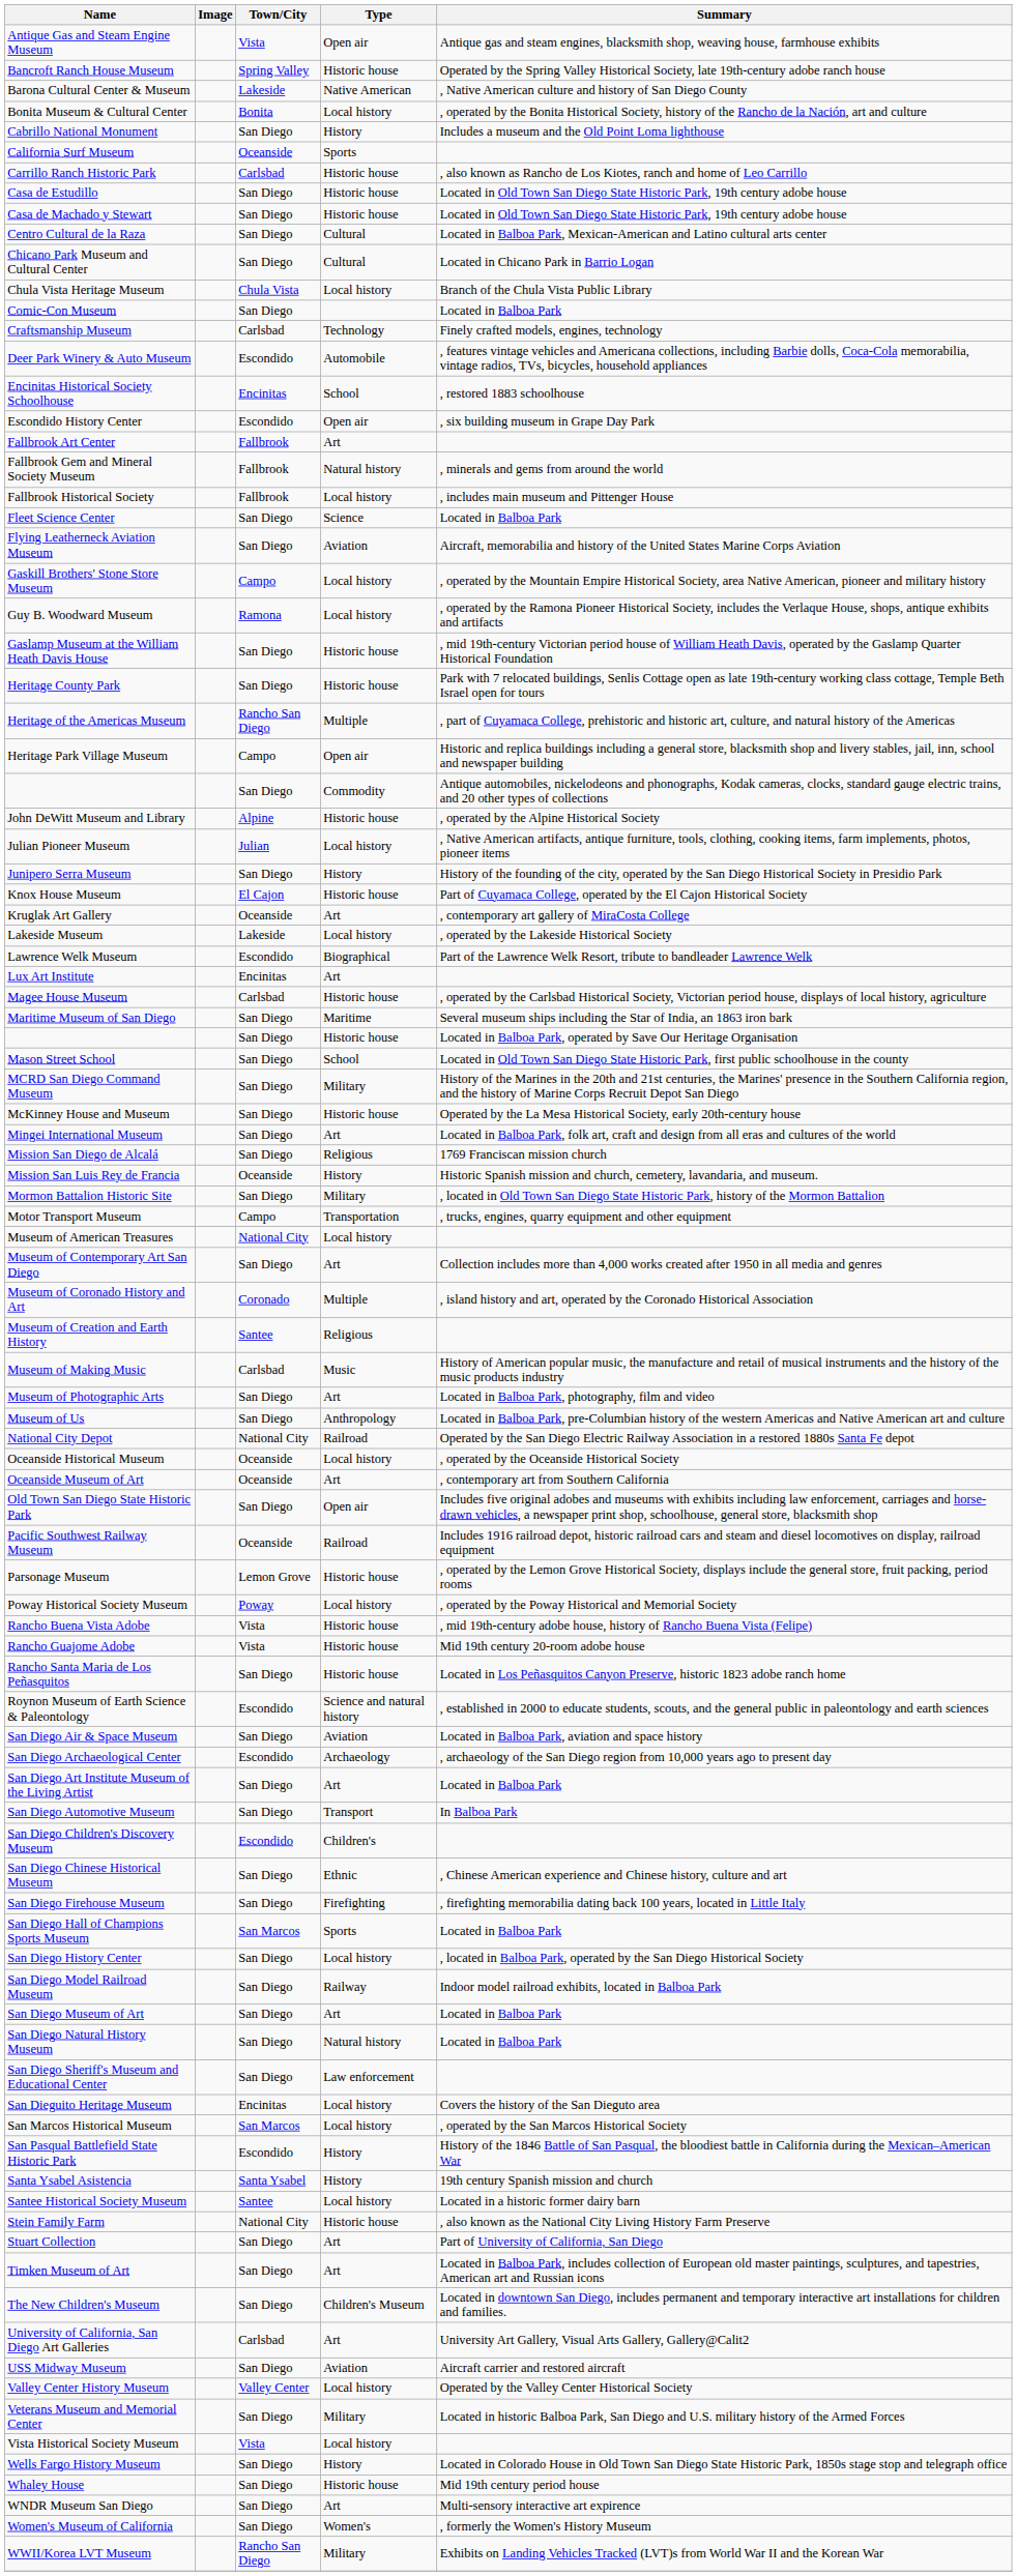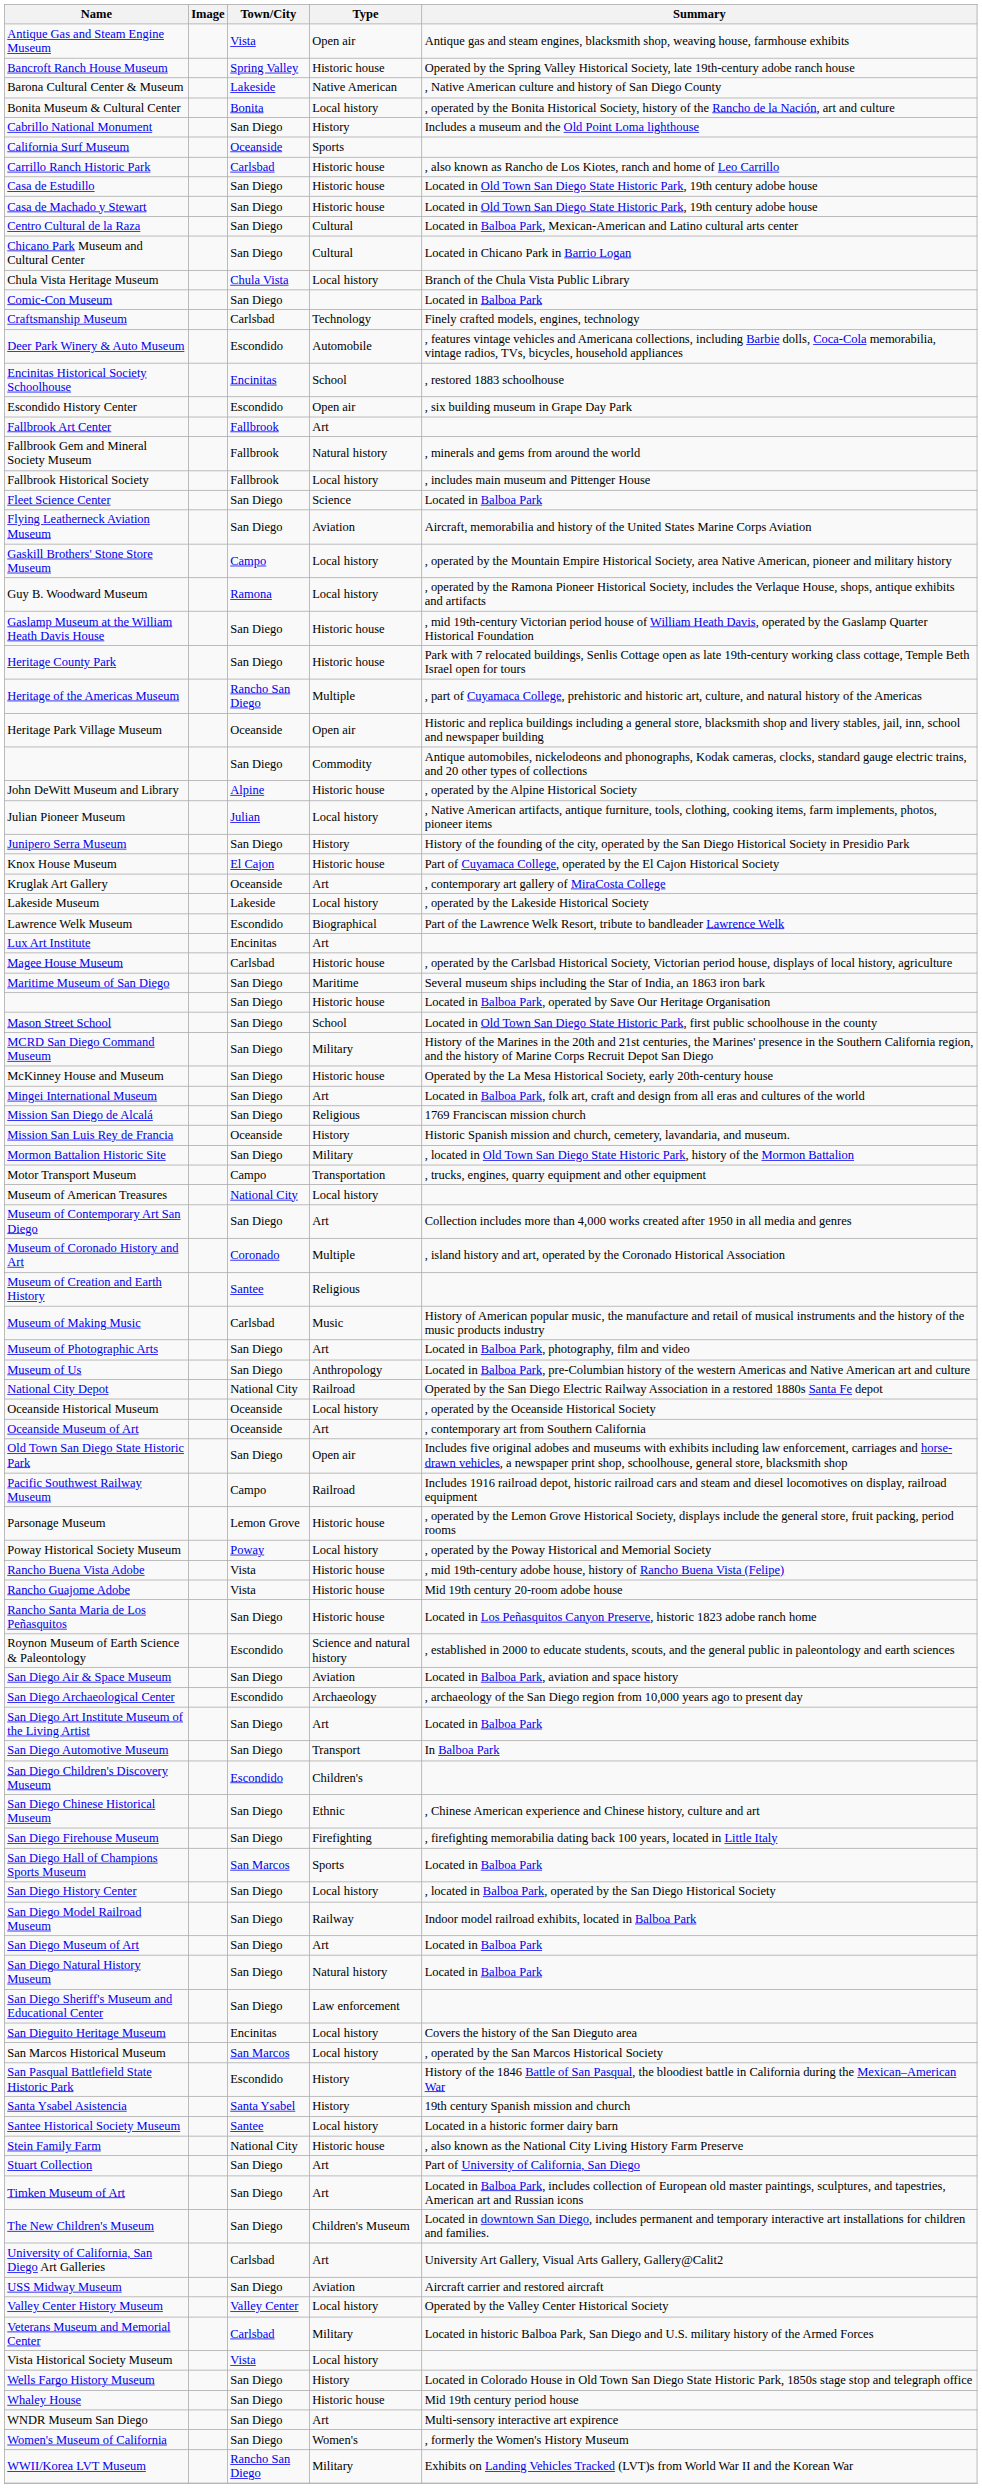Heritage Park Village Museum | Town/City: Campo -> Oceanside
Pacific Southwest Railway Museum | Town/City: Oceanside -> Campo
Veterans Museum and Memorial Center | Town/City: San Diego -> Carlsbad
